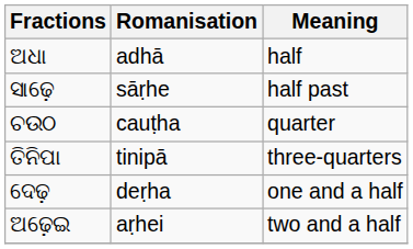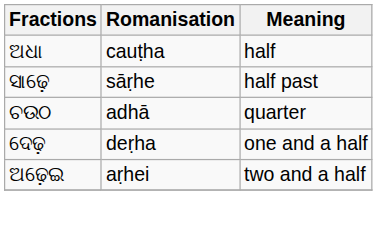ଅଧା | Romanisation: adhā -> cauṭha
ଚଉଠ | Romanisation: cauṭha -> adhā
- row: ତିନିପା | tinipā | three-quarters
